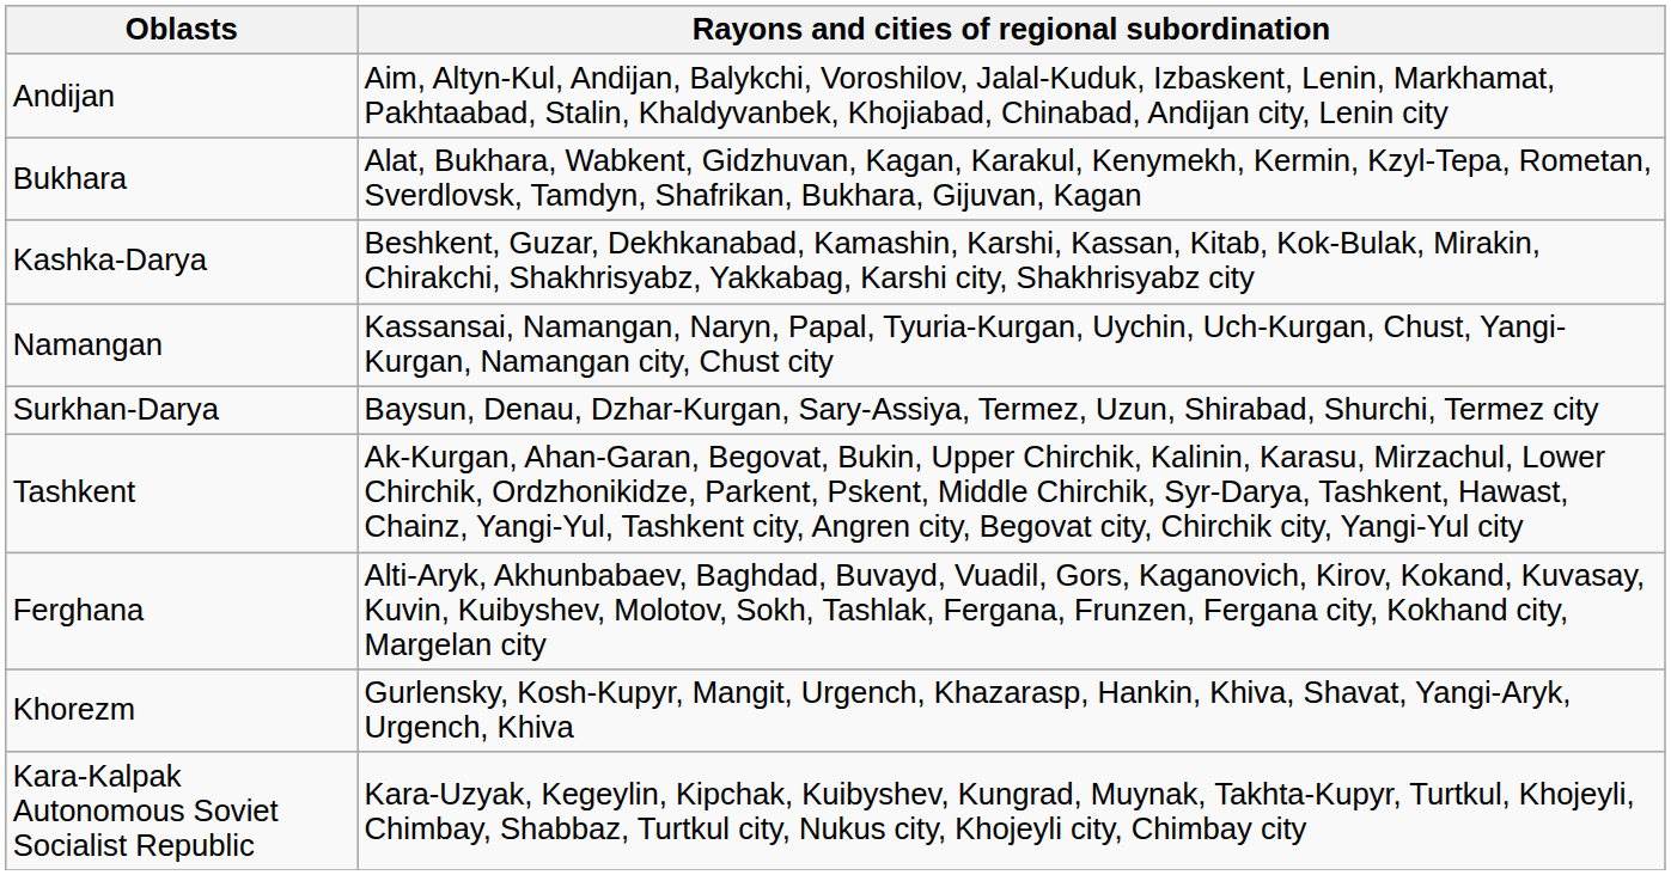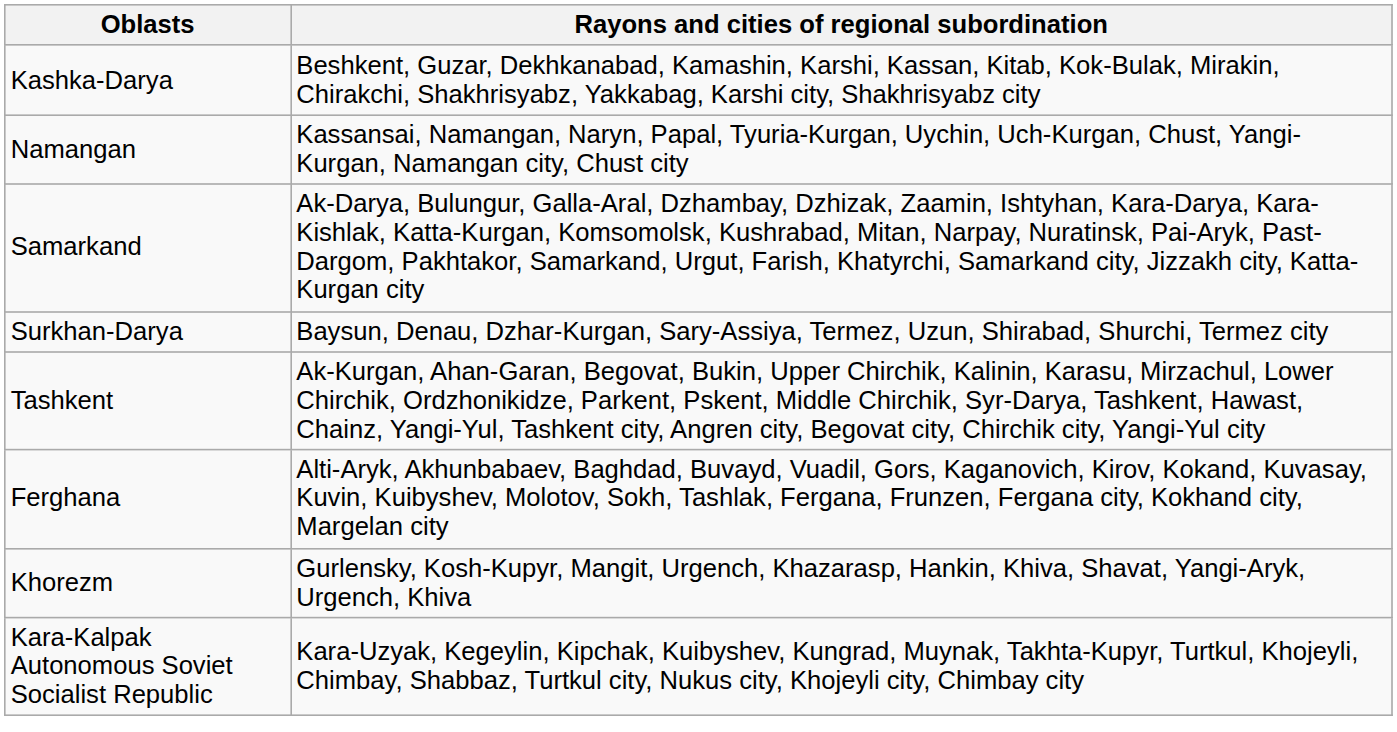- row: Andijan | Aim, Altyn-Kul, Andijan, Balykchi, Voroshilov, Jalal-Kuduk, Izbaskent, Lenin, Markhamat, Pakhtaabad, Stalin, Khaldyvanbek, Khojiabad, Chinabad, Andijan city, Lenin city
- row: Bukhara | Alat, Bukhara, Wabkent, Gidzhuvan, Kagan, Karakul, Kenymekh, Kermin, Kzyl-Tepa, Rometan, Sverdlovsk, Tamdyn, Shafrikan, Bukhara, Gijuvan, Kagan
+ row: Samarkand | Ak-Darya, Bulungur, Galla-Aral, Dzhambay, Dzhizak, Zaamin, Ishtyhan, Kara-Darya, Kara-Kishlak, Katta-Kurgan, Komsomolsk, Kushrabad, Mitan, Narpay, Nuratinsk, Pai-Aryk, Past-Dargom, Pakhtakor, Samarkand, Urgut, Farish, Khatyrchi, Samarkand city, Jizzakh city, Katta-Kurgan city
